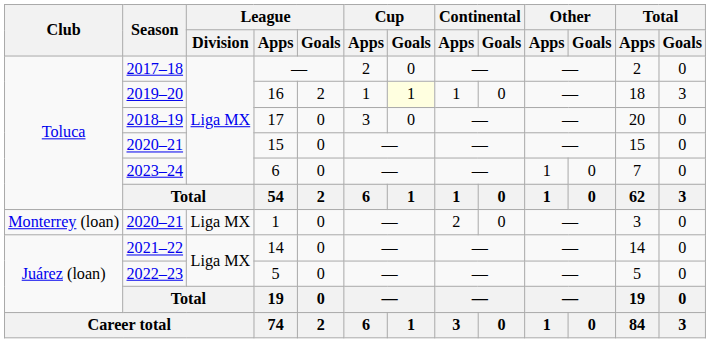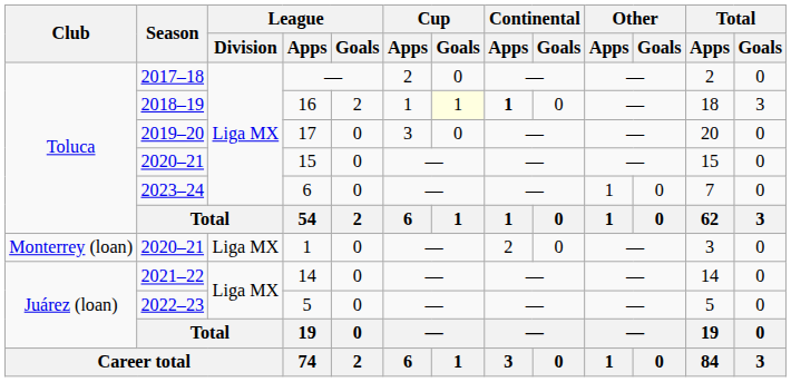16 | Season: 2019–20 -> 2018–19
16 | Continental / Apps: normal -> bold
17 | Season: 2018–19 -> 2019–20
